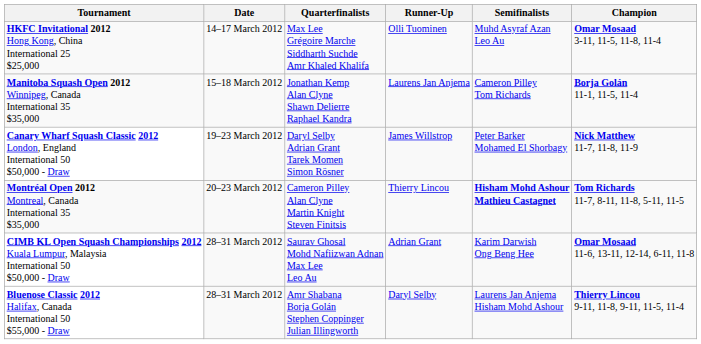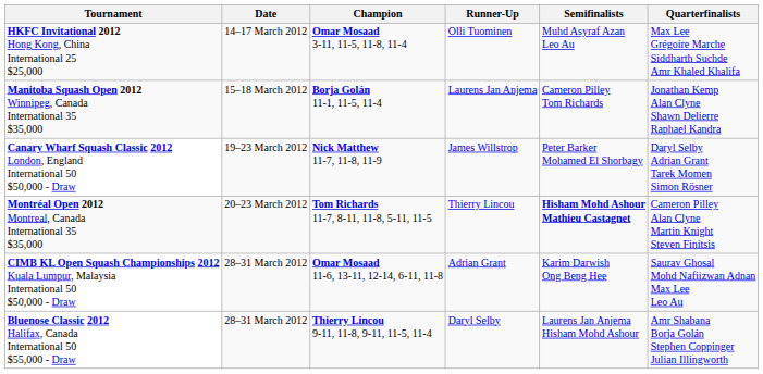columns swapped: Champion <-> Quarterfinalists
